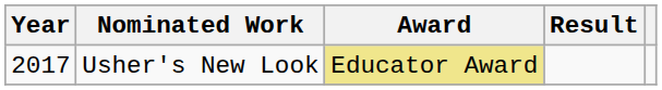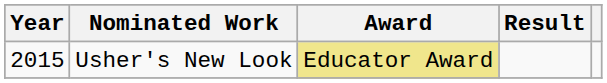Usher's New Look | Year: 2017 -> 2015
